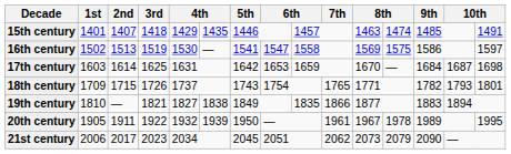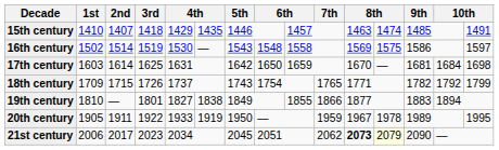15th century | column 2: 1401 -> 1410
16th century | column 4: 1513 -> 1514
16th century | column 11: 1541 -> 1543
16th century | column 12: 1547 -> 1548
17th century | column 12: 1653 -> 1650
17th century | column 19: 1684 -> 1681
17th century | column 20: 1687 -> 1684
18th century | column 20: 1793 -> 1792
18th century | column 21: 1801 -> 1799
19th century | column 6: 1821 -> 1801
19th century | column 13: 1835 -> 1855
20th century | column 8: 1932 -> 1933
20th century | column 9: 1939 -> 1919
20th century | column 14: 1961 -> 1959
21st century | column 16: normal -> bold
21st century | column 17: no background -> lightyellow background
